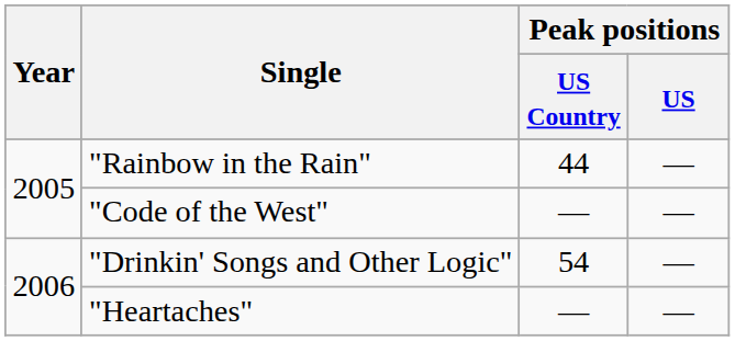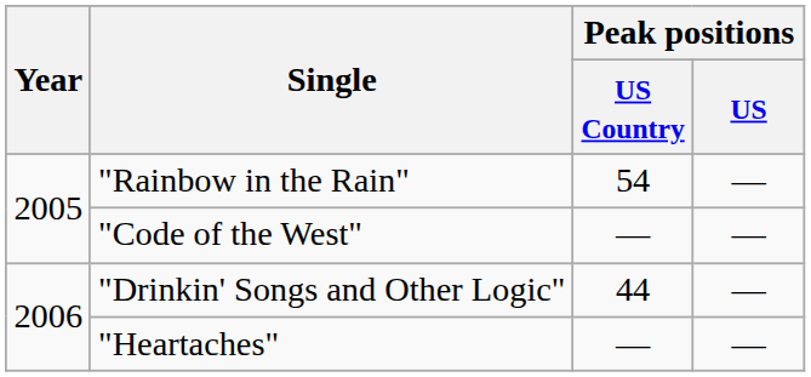"Rainbow in the Rain" | Peak positions / US Country: 44 -> 54
"Drinkin' Songs and Other Logic" | Peak positions / US Country: 54 -> 44
